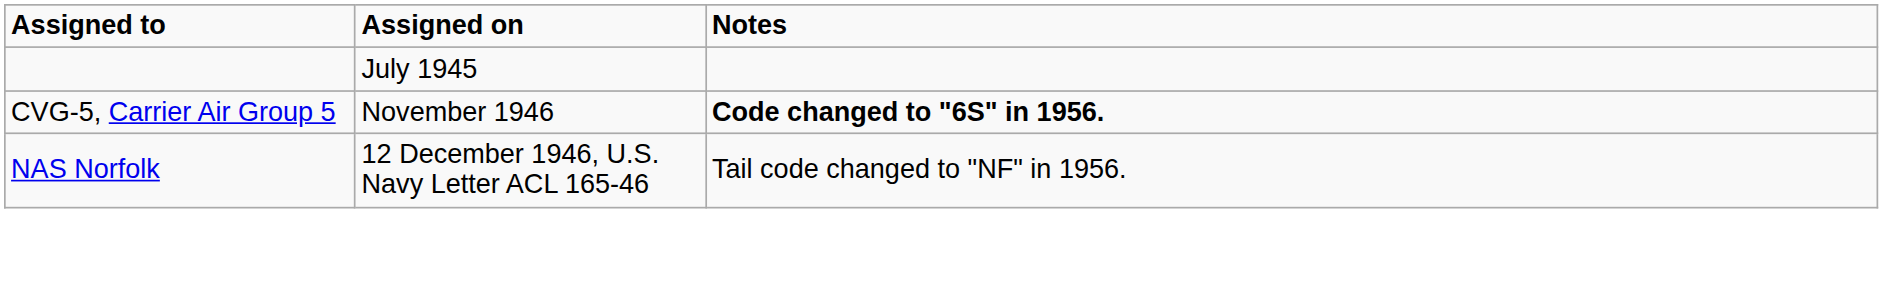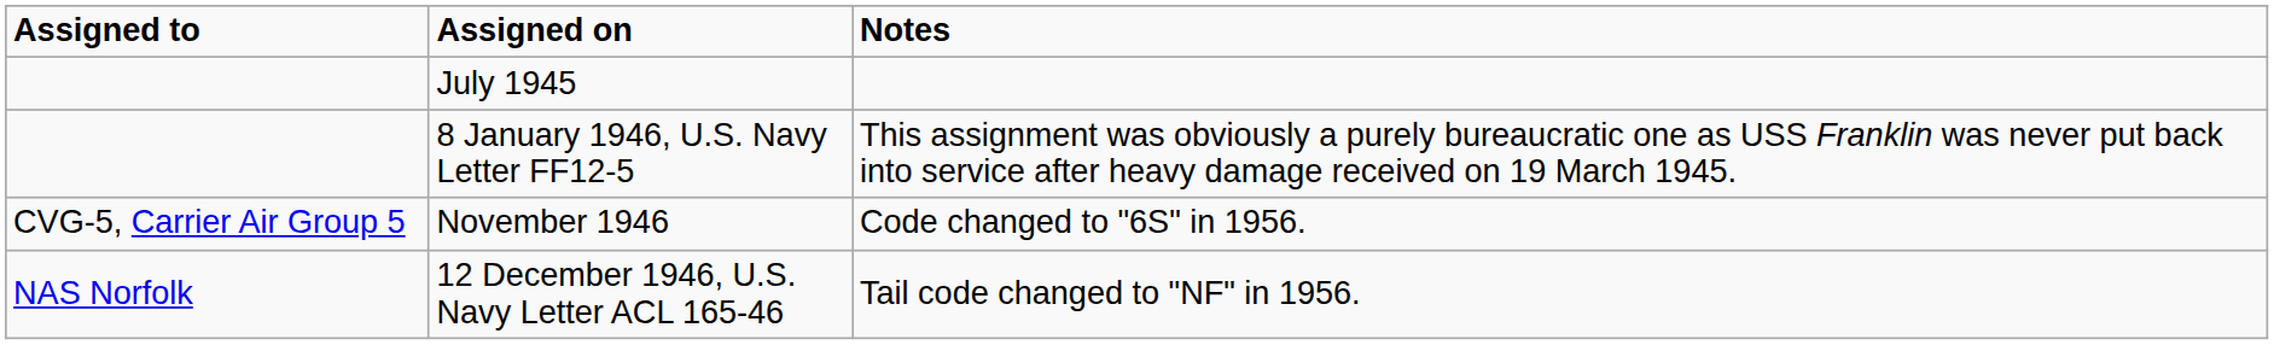+ row: 8 January 1946, U.S. Navy Letter FF12-5 | This assignment was obviously a purely bureaucratic one as USS Franklin was never put back into service after heavy damage received on 19 March 1945.
November 1946 | Notes: bold -> normal
